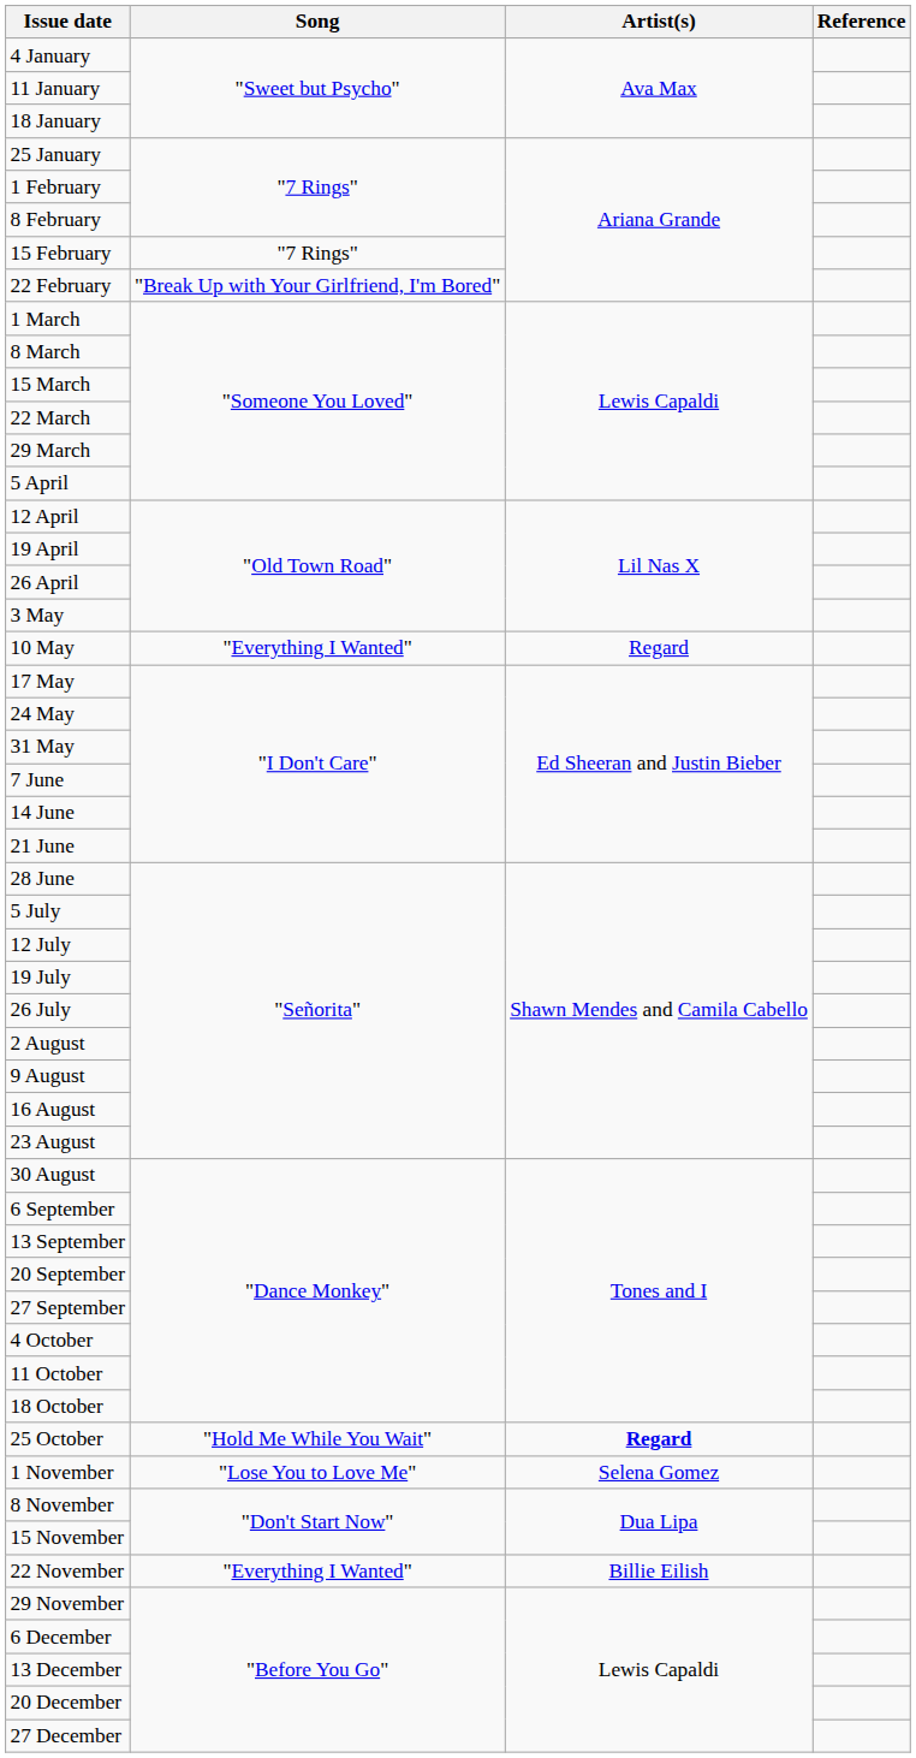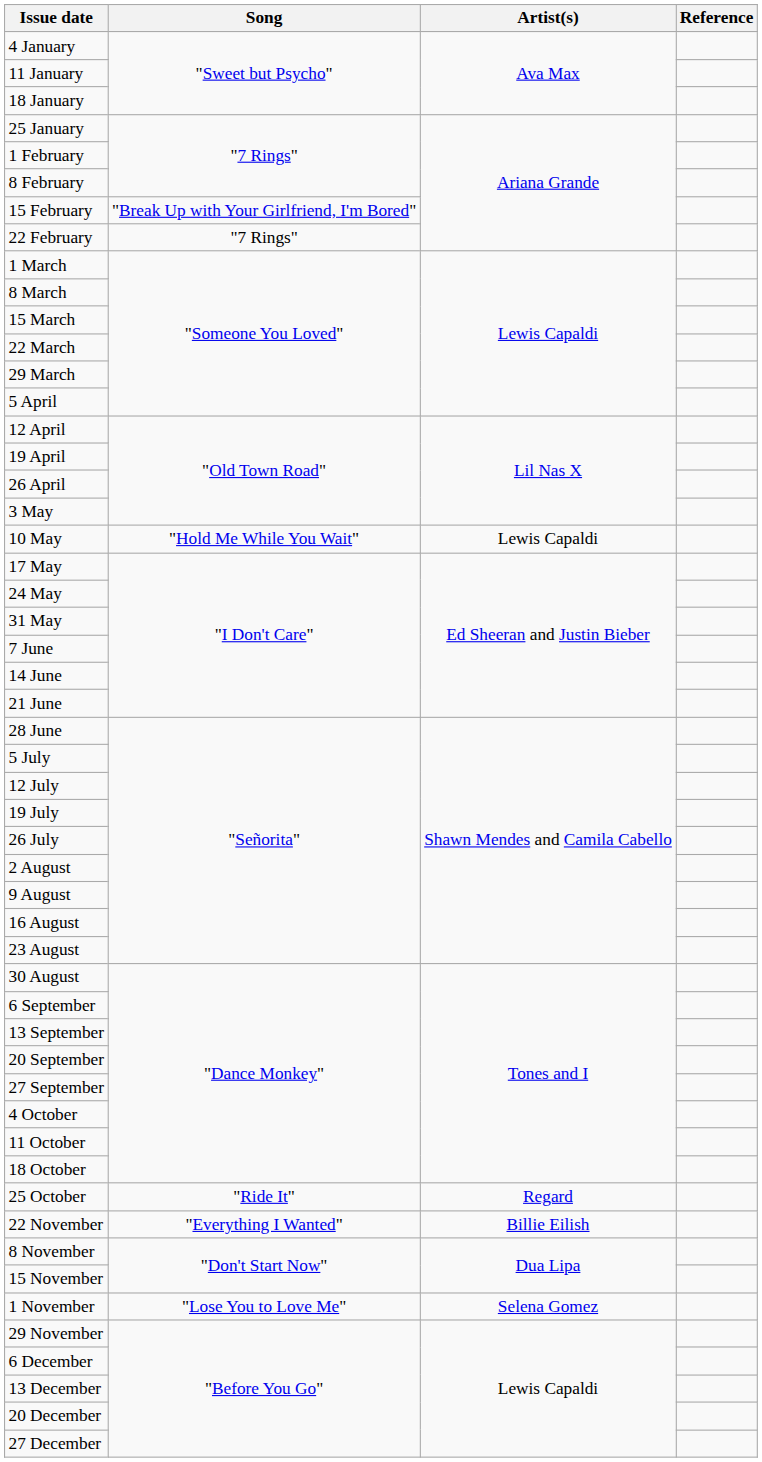15 February | Song: "7 Rings" -> "Break Up with Your Girlfriend, I'm Bored"
22 February | Song: "Break Up with Your Girlfriend, I'm Bored" -> "7 Rings"
10 May | Song: "Everything I Wanted" -> "Hold Me While You Wait"
10 May | Artist(s): Regard -> Lewis Capaldi
25 October | Song: "Hold Me While You Wait" -> "Ride It"
25 October | Artist(s): bold -> normal
rows swapped: 1 November <-> 22 November
